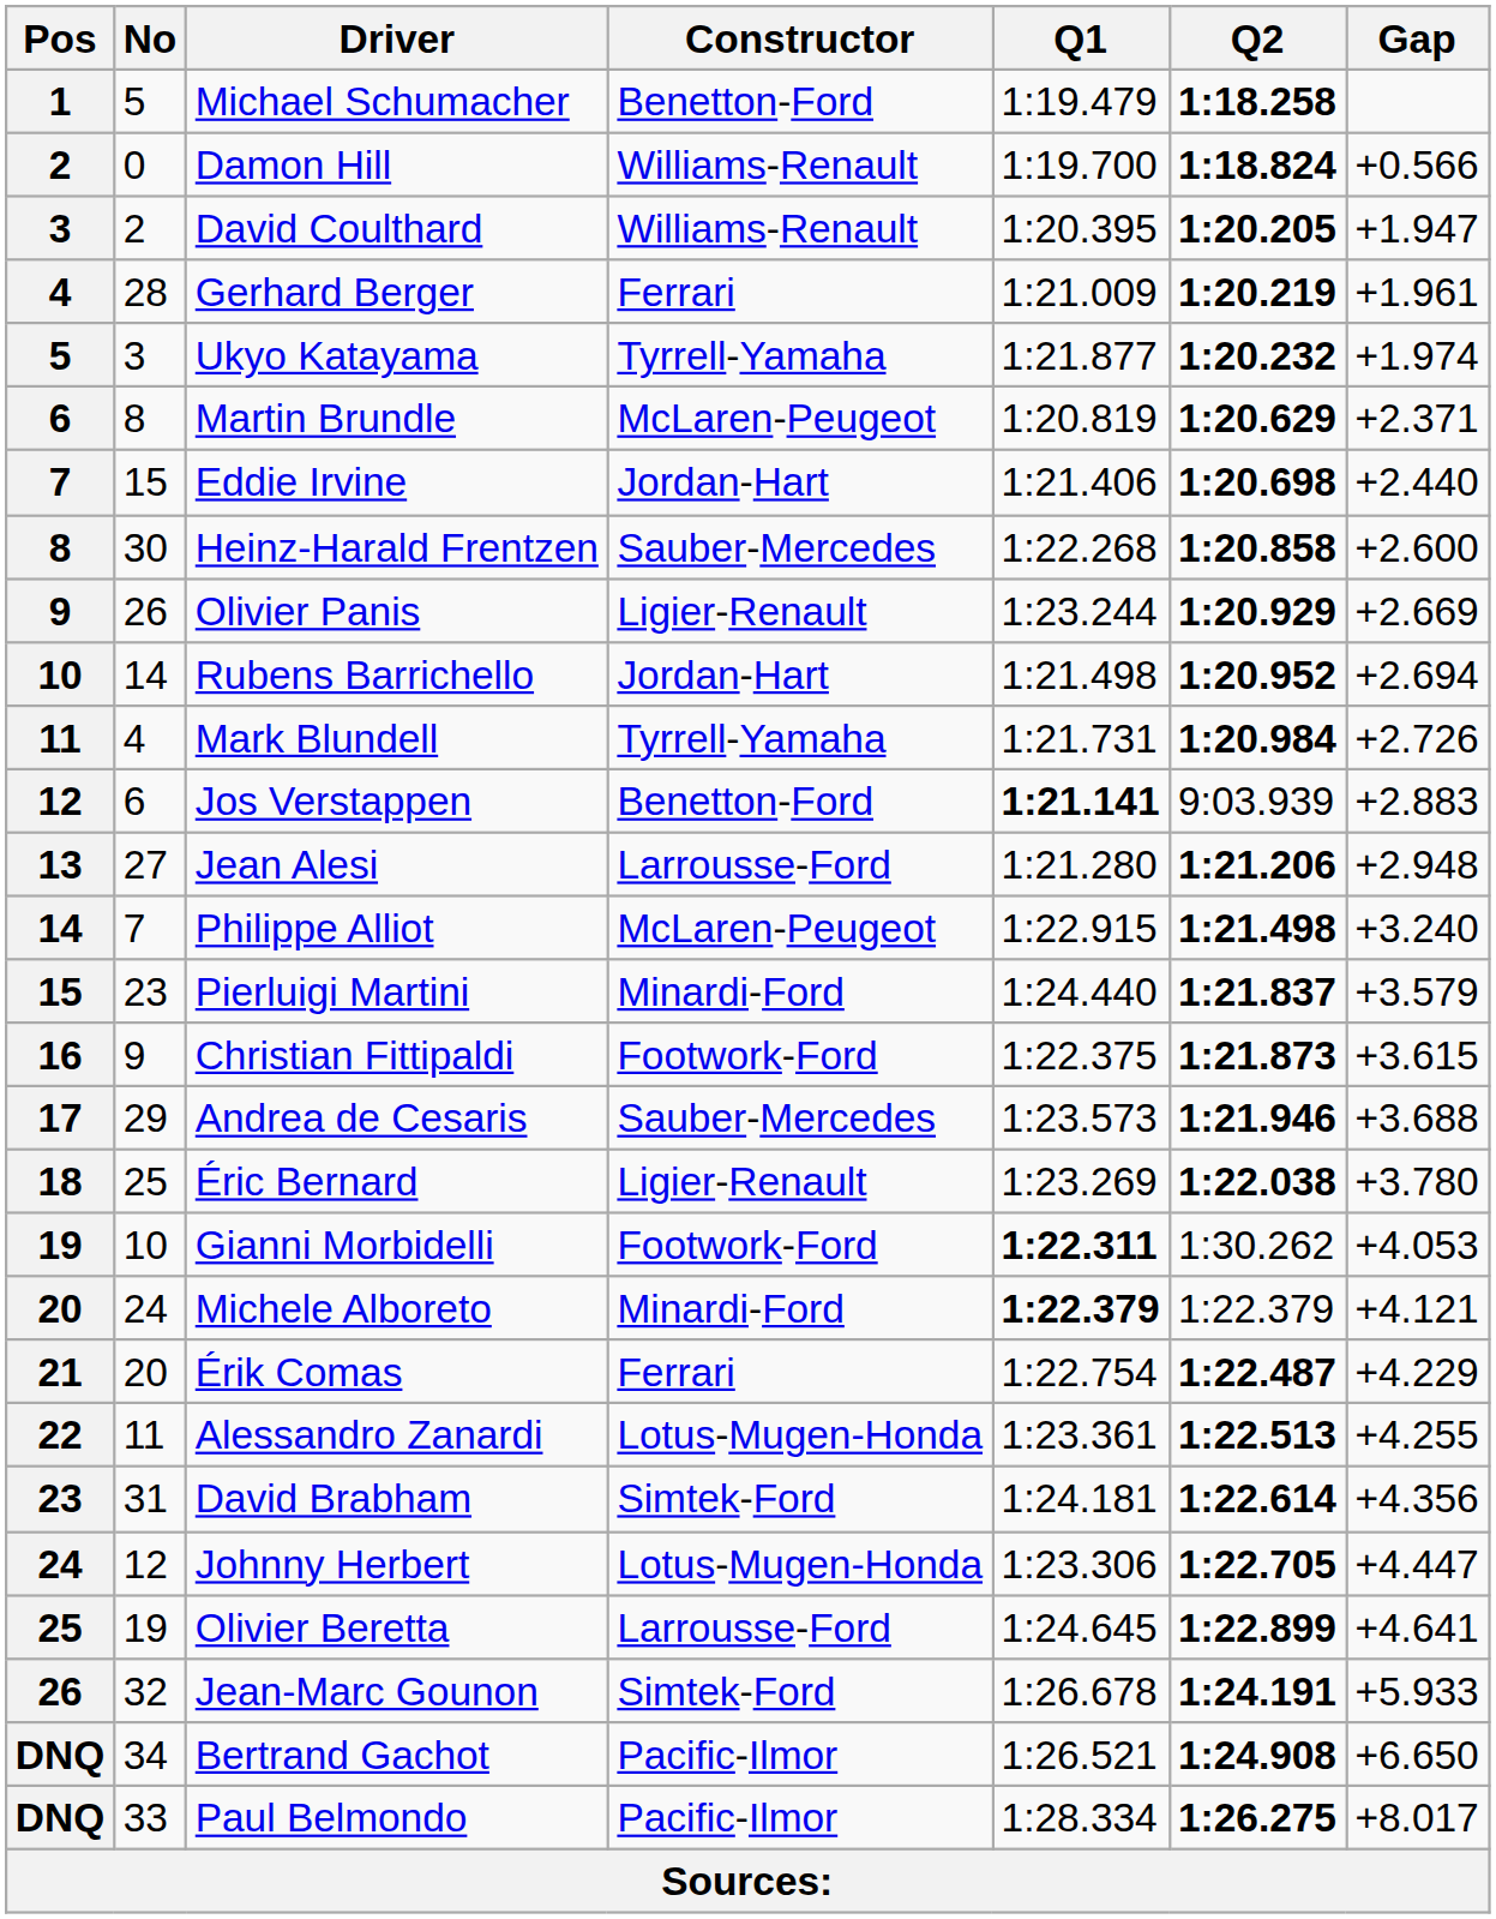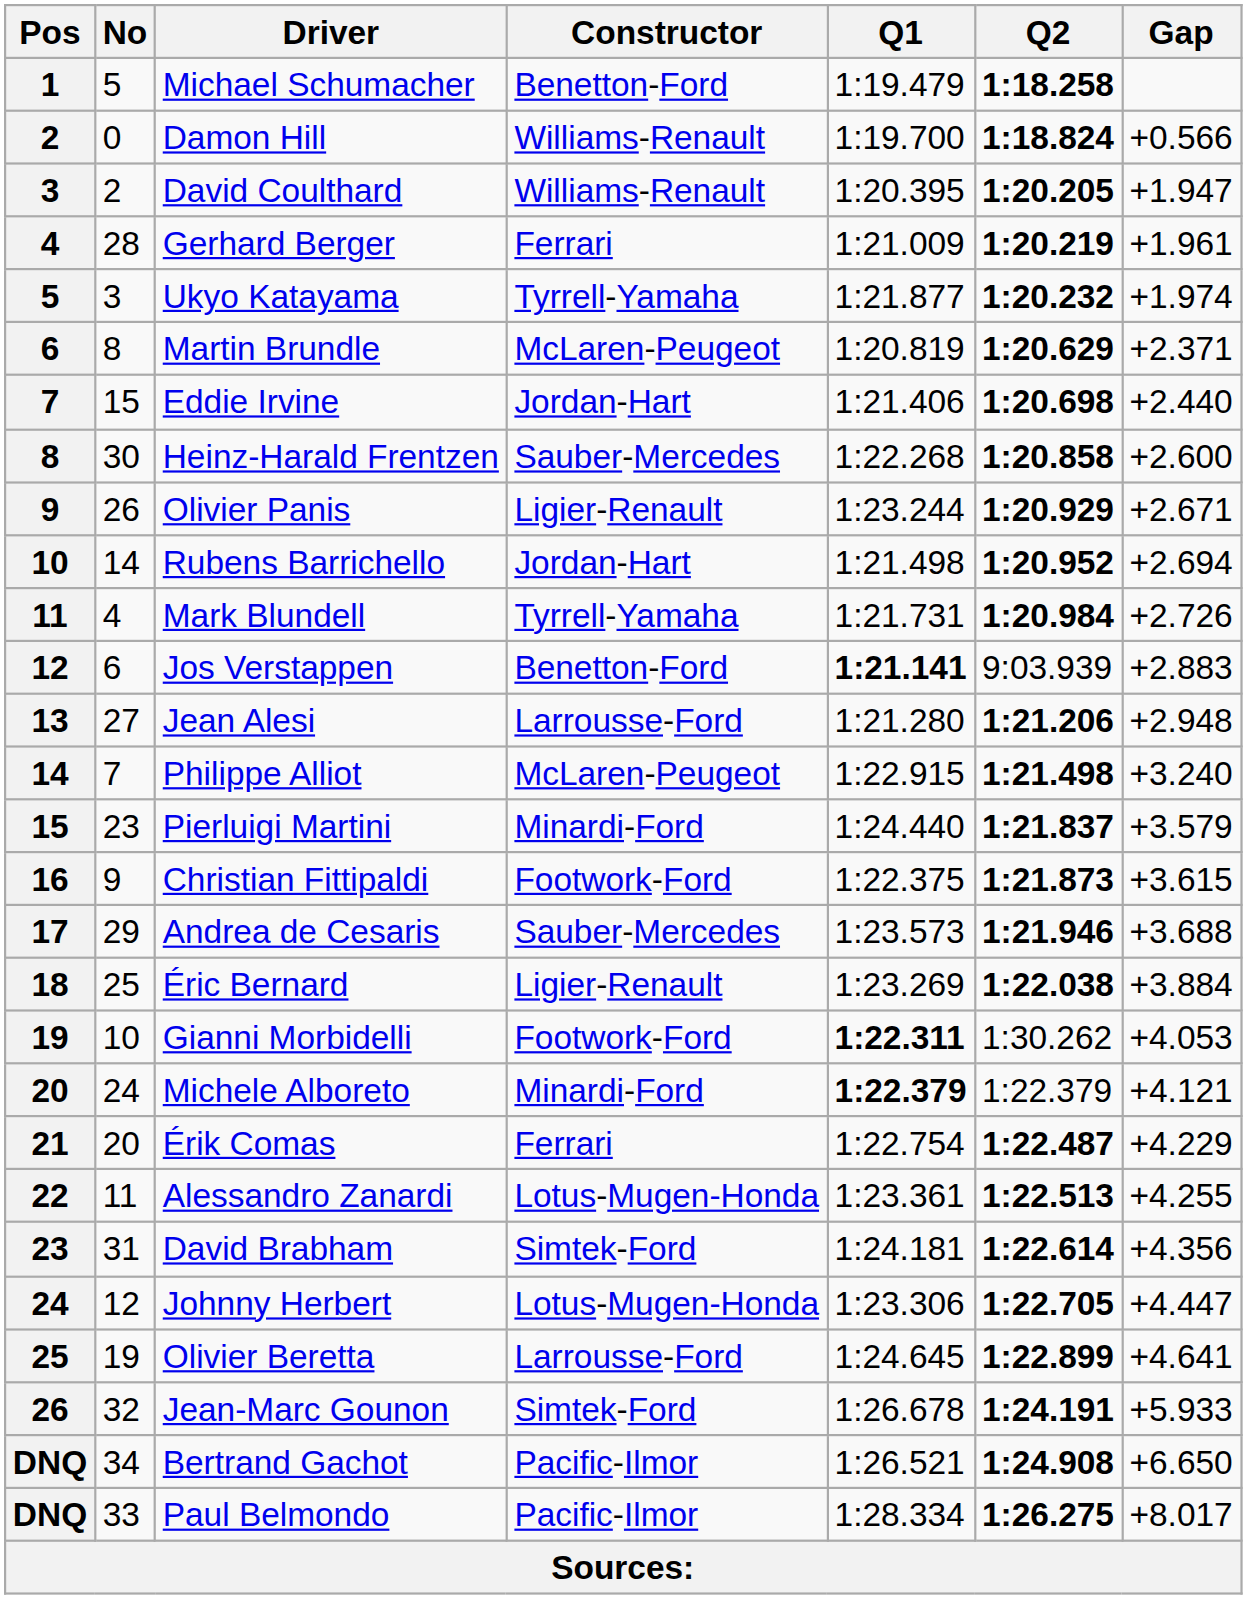Olivier Panis | Gap: +2.669 -> +2.671
Éric Bernard | Gap: +3.780 -> +3.884
